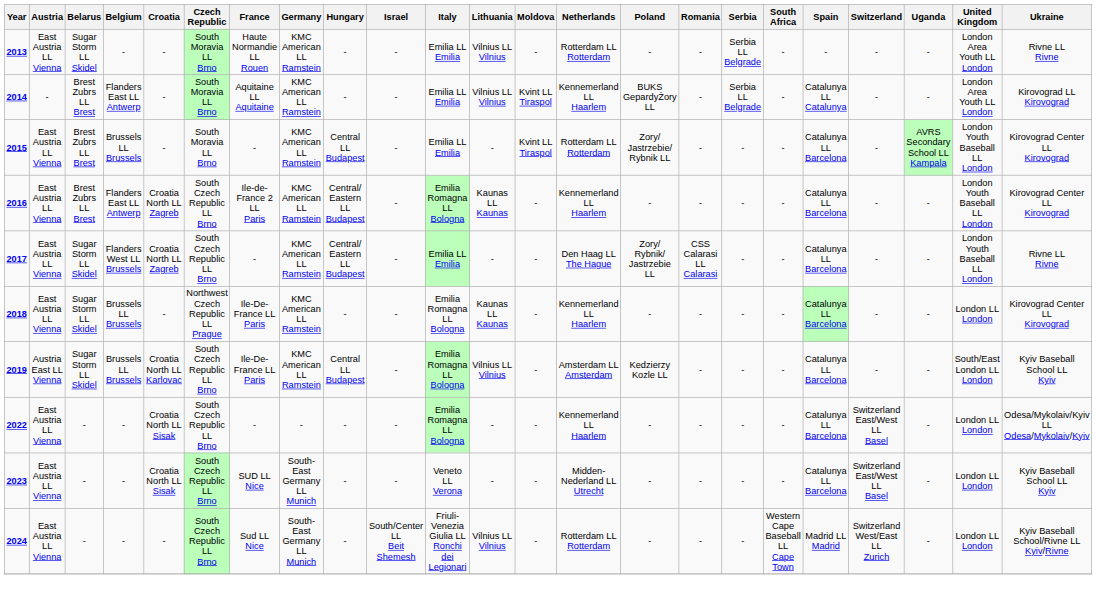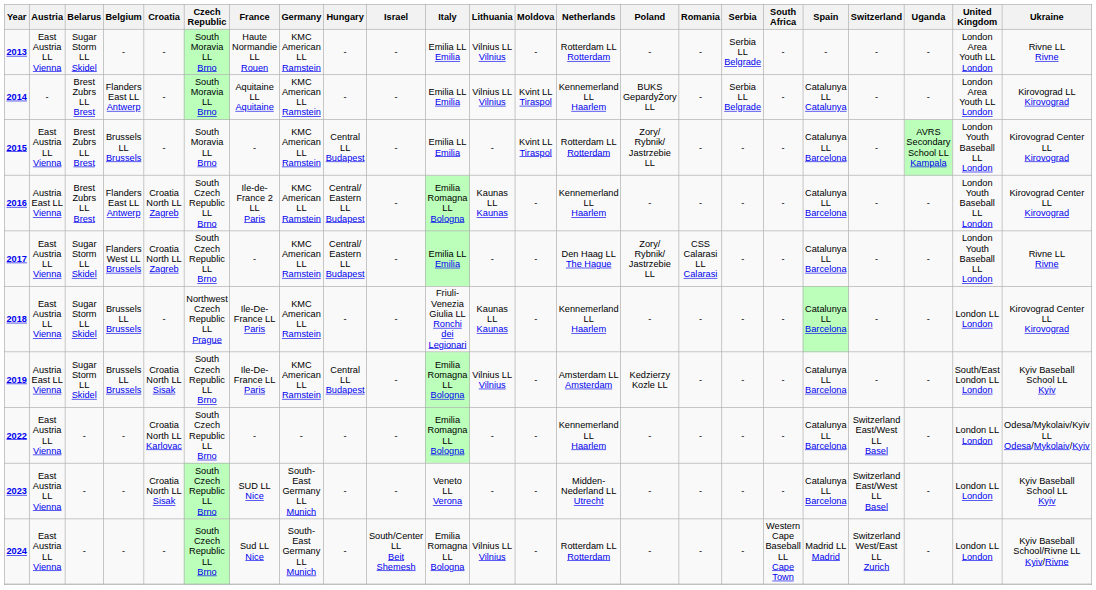2015 | Poland: Zory/ Jastrzebie/ Rybnik LL -> Zory/ Rybnik/ Jastrzebie LL
2016 | Austria: East Austria LL Vienna -> Austria East LL Vienna
2018 | Italy: Emilia Romagna LL Bologna -> Friuli-Venezia Giulia LL Ronchi dei Legionari
2019 | Croatia: Croatia North LL Karlovac -> Croatia North LL Sisak
2022 | Croatia: Croatia North LL Sisak -> Croatia North LL Karlovac
2024 | Italy: Friuli-Venezia Giulia LL Ronchi dei Legionari -> Emilia Romagna LL Bologna
